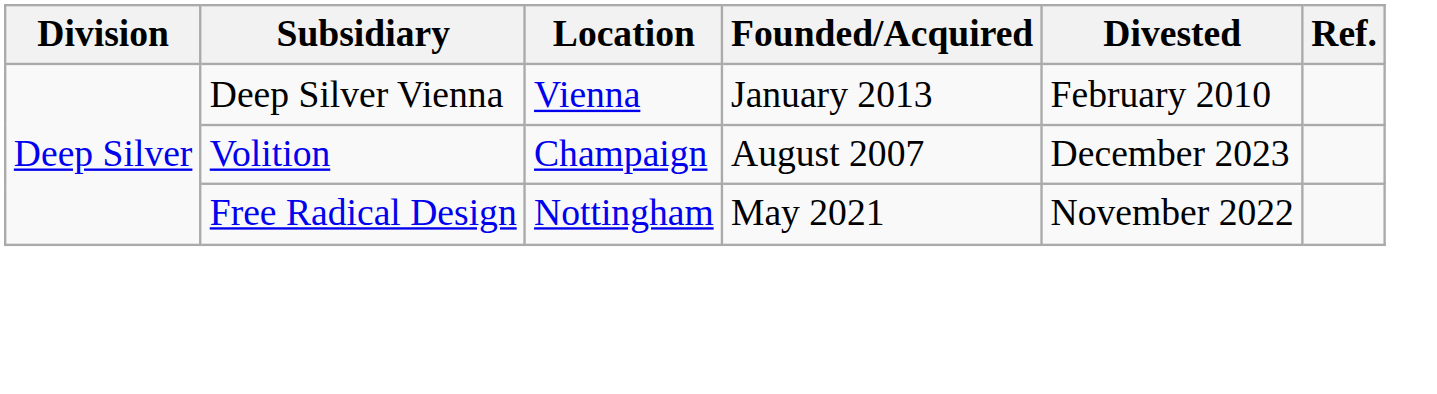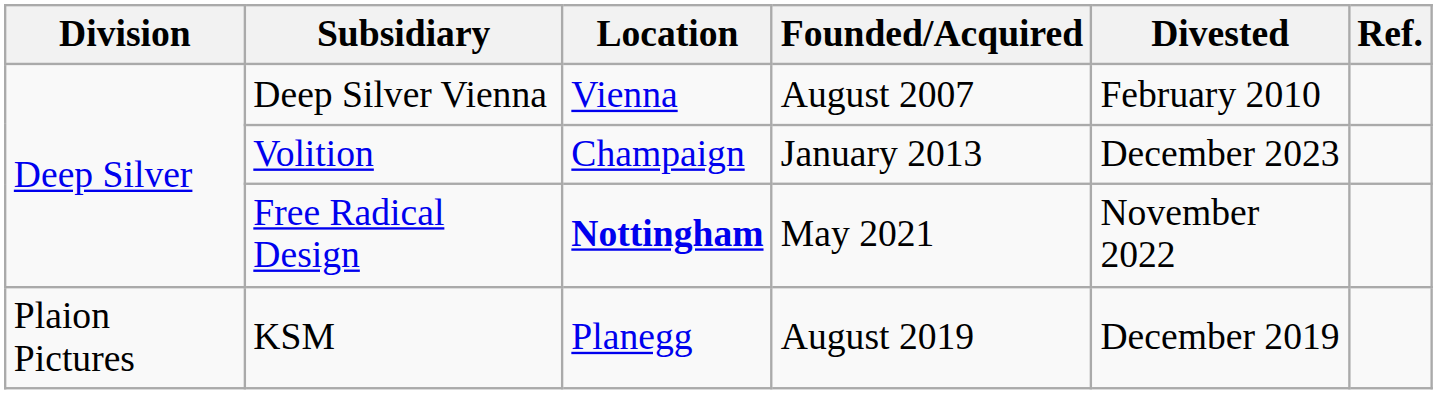Deep Silver Vienna | Founded/Acquired: January 2013 -> August 2007
Volition | Founded/Acquired: August 2007 -> January 2013
Free Radical Design | Location: normal -> bold
+ row: Plaion Pictures | KSM | Planegg | August 2019 | December 2019
